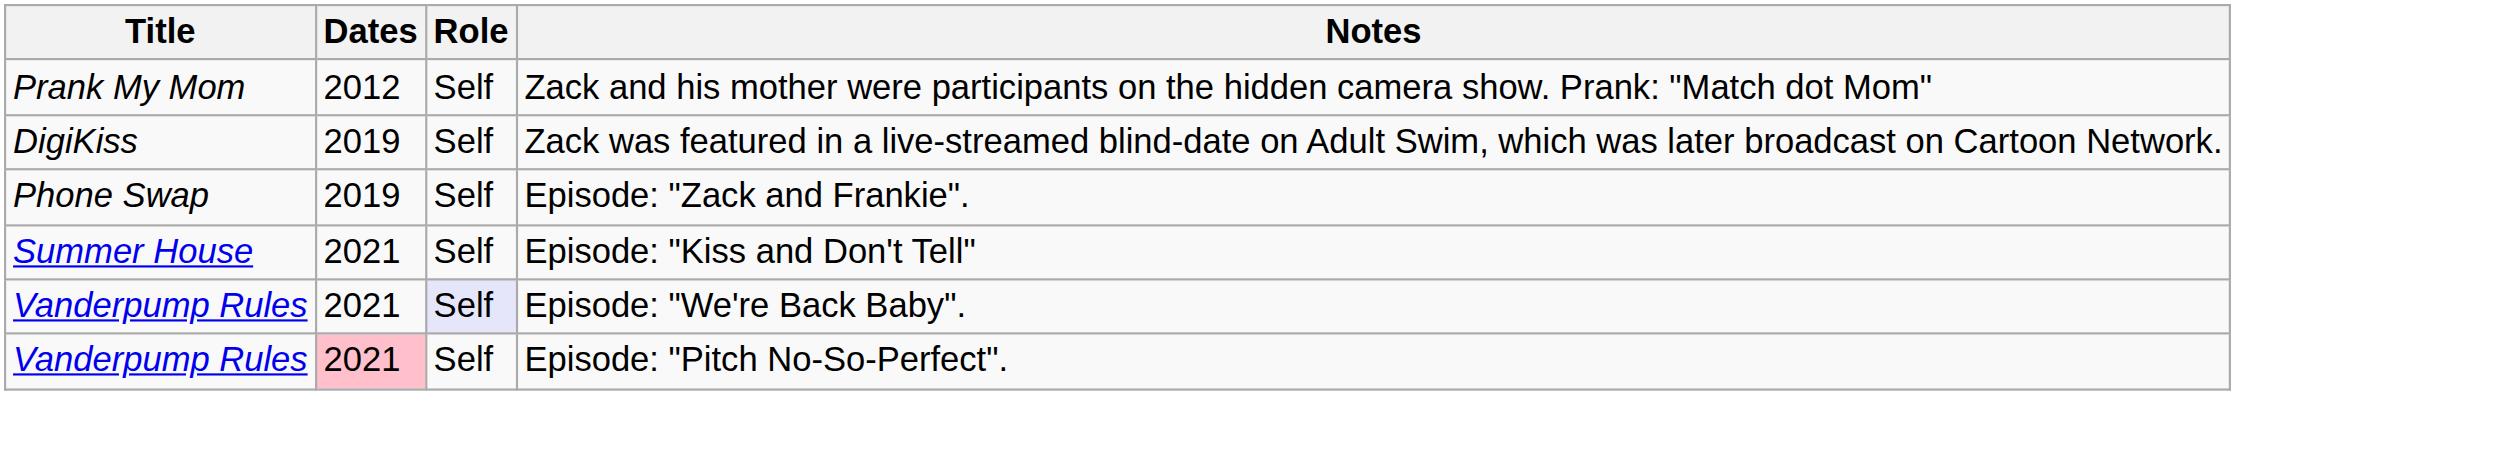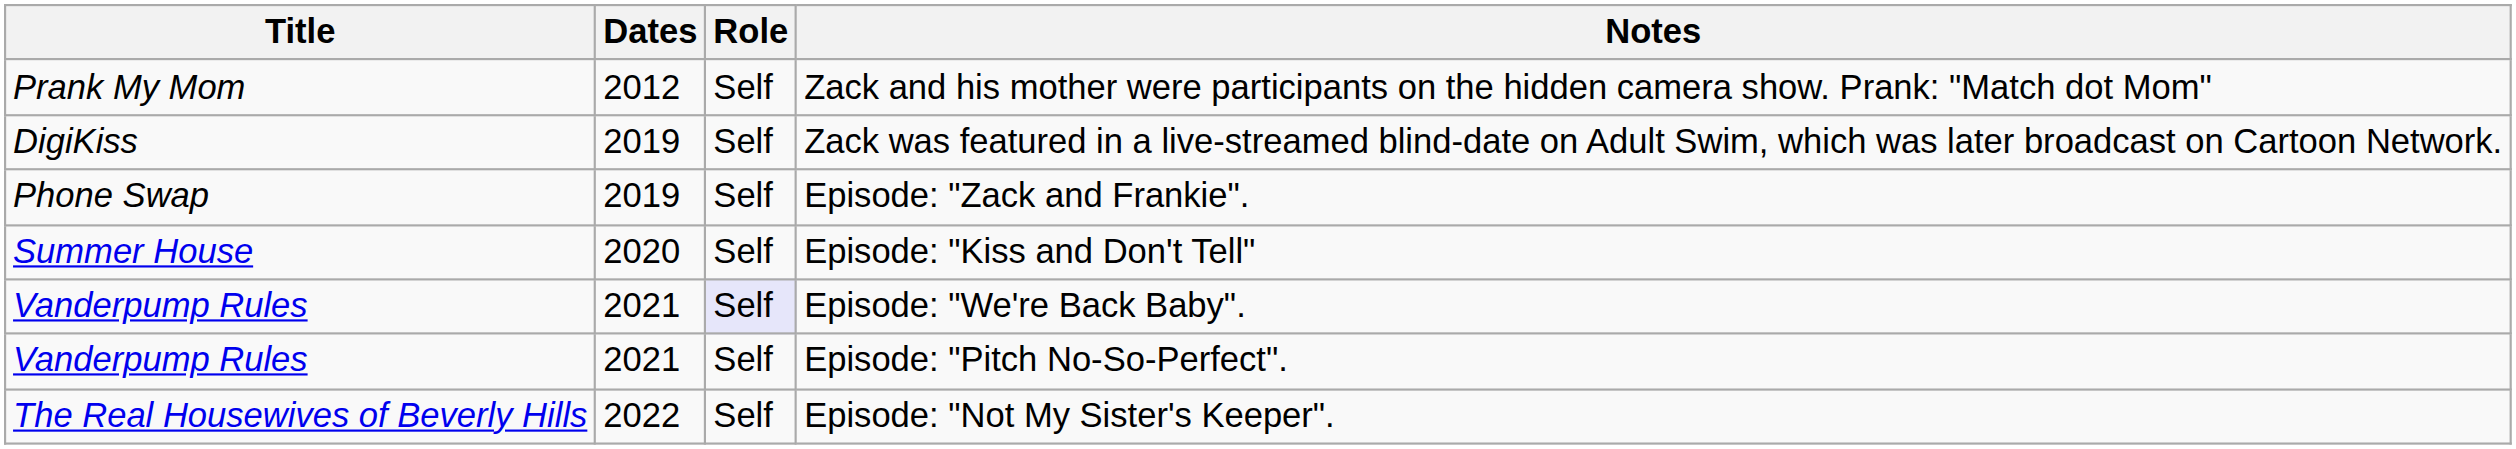Episode: "Kiss and Don't Tell" | Dates: 2021 -> 2020
Episode: "Pitch No-So-Perfect". | Dates: pink background -> no background
+ row: The Real Housewives of Beverly Hills | 2022 | Self | Episode: "Not My Sister's Keeper".
